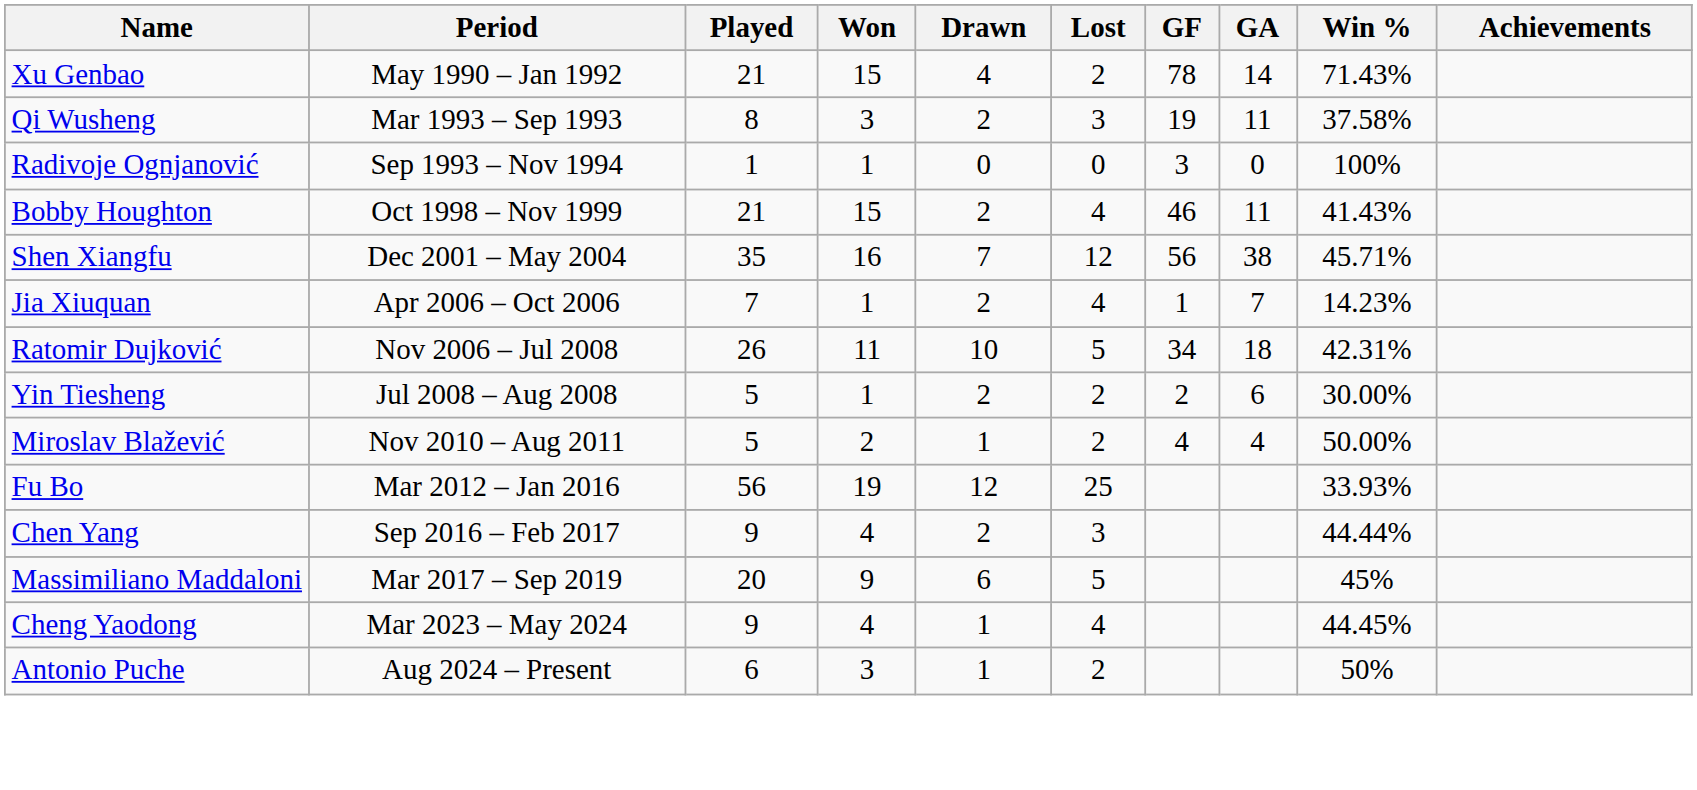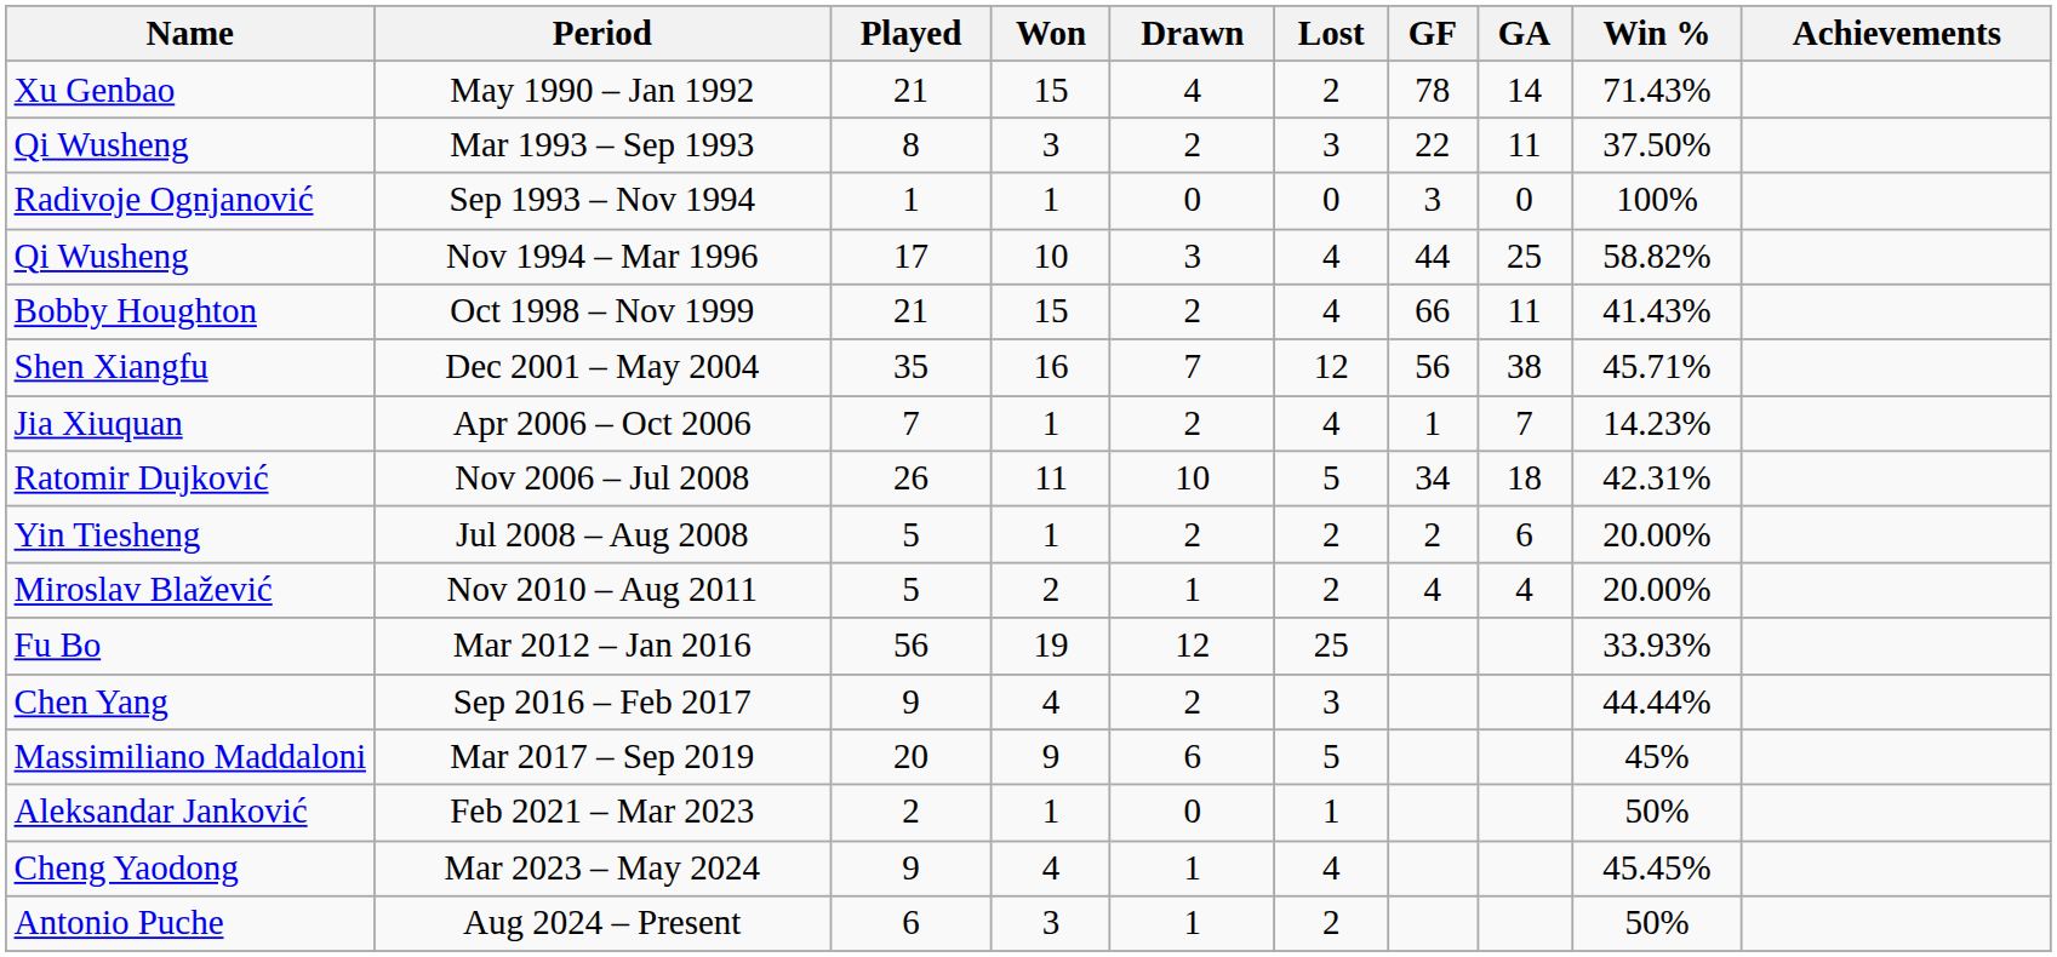Mar 1993 – Sep 1993 | GF: 19 -> 22
Mar 1993 – Sep 1993 | Win %: 37.58% -> 37.50%
+ row: Qi Wusheng | Nov 1994 – Mar 1996 | 17 | 10 | 3 | 4 | 44 | 25 | 58.82%
Oct 1998 – Nov 1999 | GF: 46 -> 66
Jul 2008 – Aug 2008 | Win %: 30.00% -> 20.00%
Nov 2010 – Aug 2011 | Win %: 50.00% -> 20.00%
+ row: Aleksandar Janković | Feb 2021 – Mar 2023 | 2 | 1 | 0 | 1 | 50%
Mar 2023 – May 2024 | Win %: 44.45% -> 45.45%
